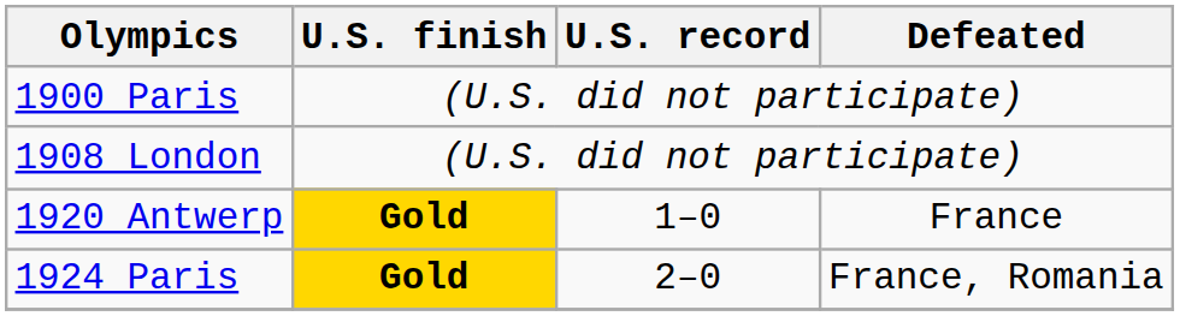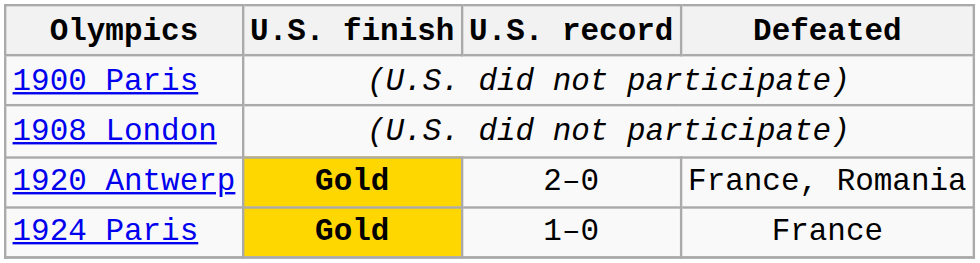1920 Antwerp | U.S. record: 1–0 -> 2–0
1920 Antwerp | Defeated: France -> France, Romania
1924 Paris | U.S. record: 2–0 -> 1–0
1924 Paris | Defeated: France, Romania -> France
